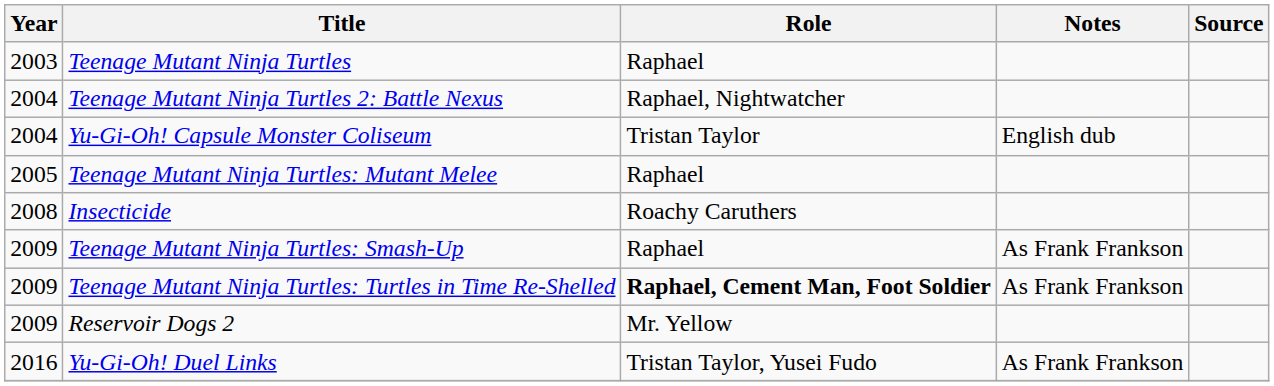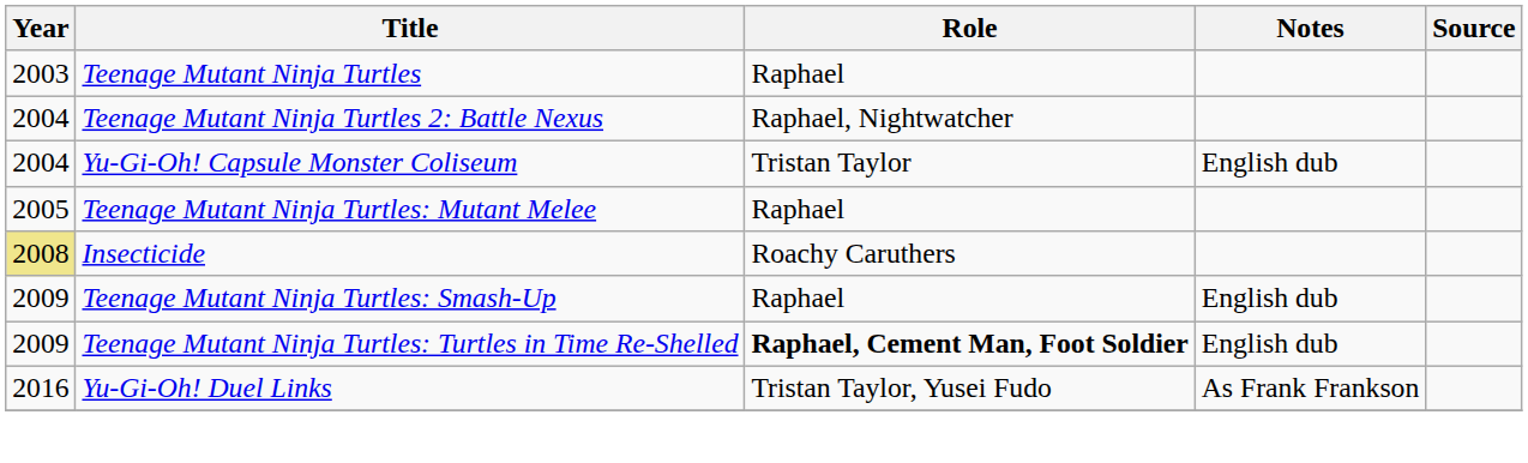Insecticide | Year: no background -> khaki background
Teenage Mutant Ninja Turtles: Smash-Up | Notes: As Frank Frankson -> English dub
Teenage Mutant Ninja Turtles: Turtles in Time Re-Shelled | Notes: As Frank Frankson -> English dub
- row: 2009 | Reservoir Dogs 2 | Mr. Yellow
